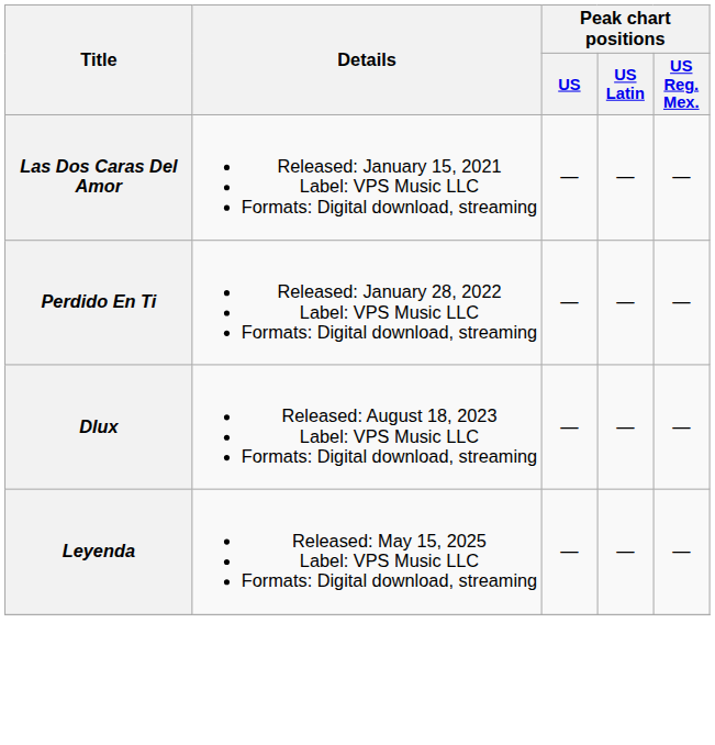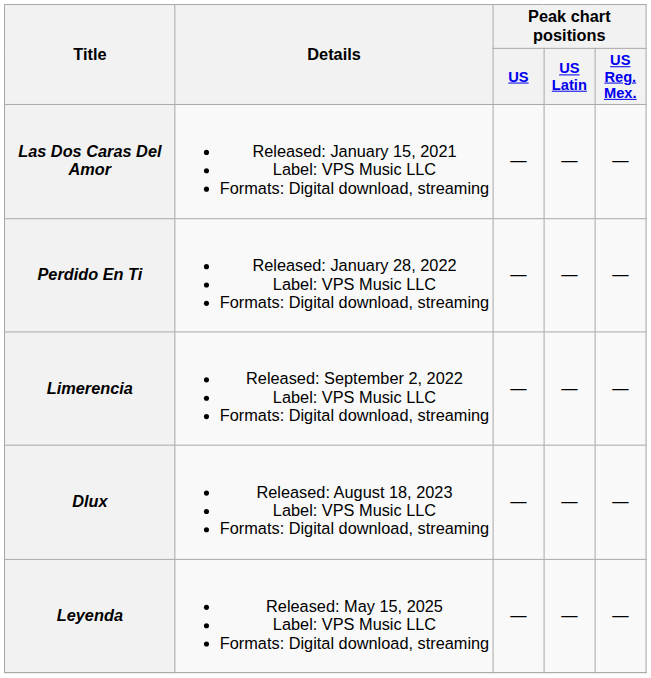+ row: Limerencia | Released: September 2, 2022 Label: VPS Music LLC Formats: Digital download, streaming | — | — | —
